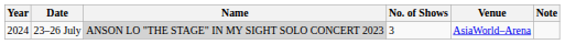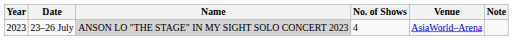23–26 July | Year: 2024 -> 2023
23–26 July | No. of Shows: 3 -> 4
